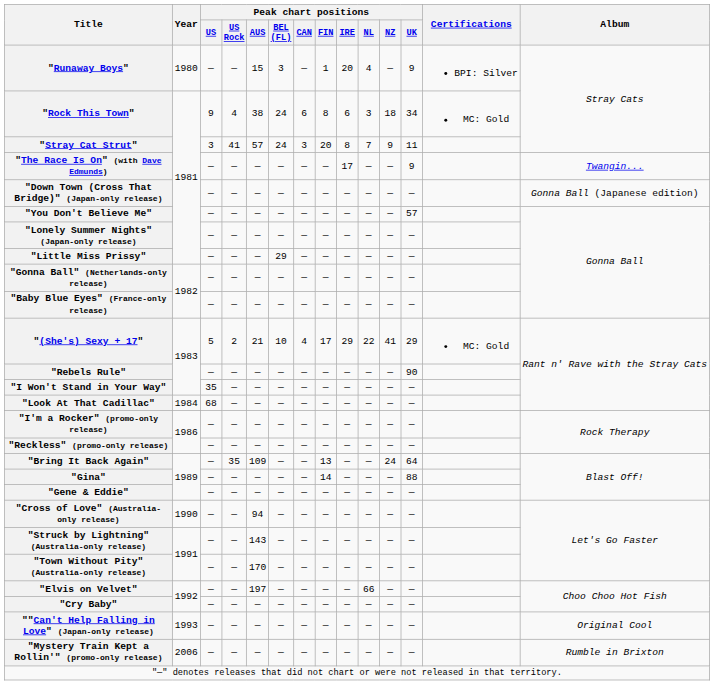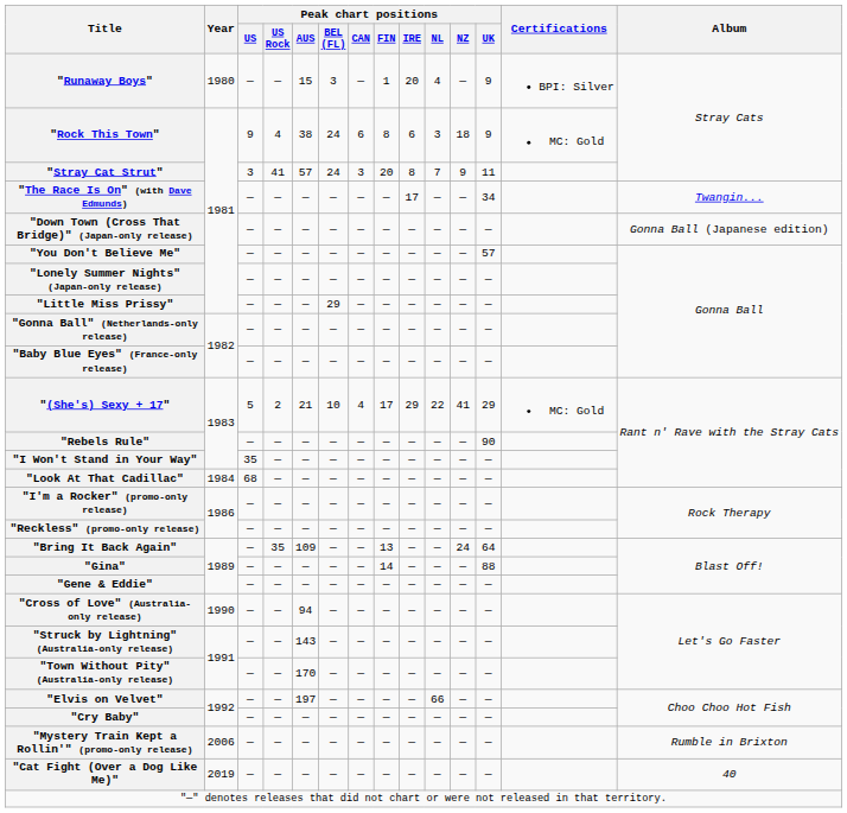"Rock This Town" | Peak chart positions / UK: 34 -> 9
"The Race Is On" (with Dave Edmunds) | Peak chart positions / UK: 9 -> 34
- row: ""Can't Help Falling in Love" (Japan-only release) | 1993 | — | — | — | — | — | — | — | — | — | — | Original Cool
+ row: "Cat Fight (Over a Dog Like Me)" | 2019 | — | — | — | — | — | — | — | — | — | — | 40
